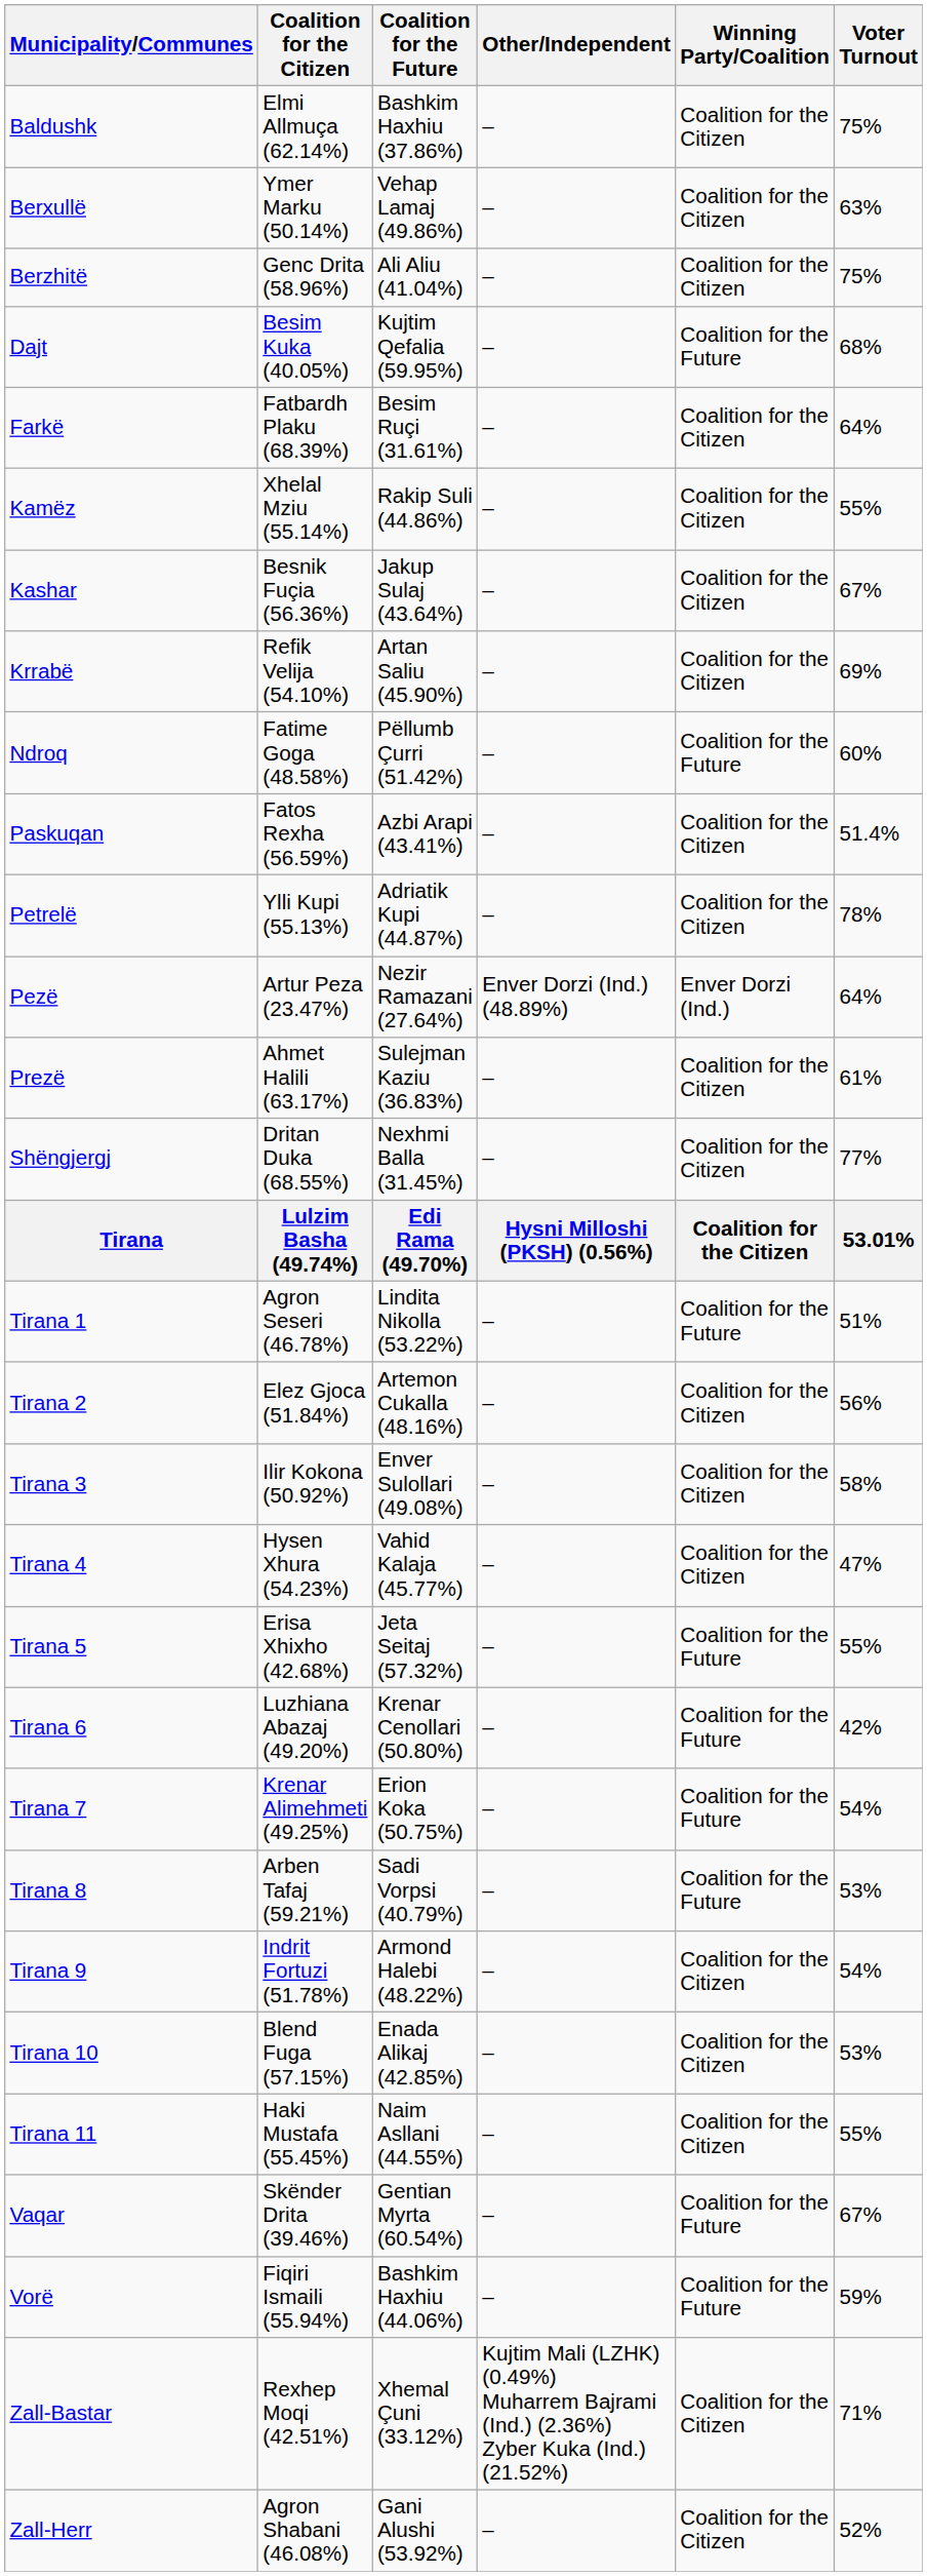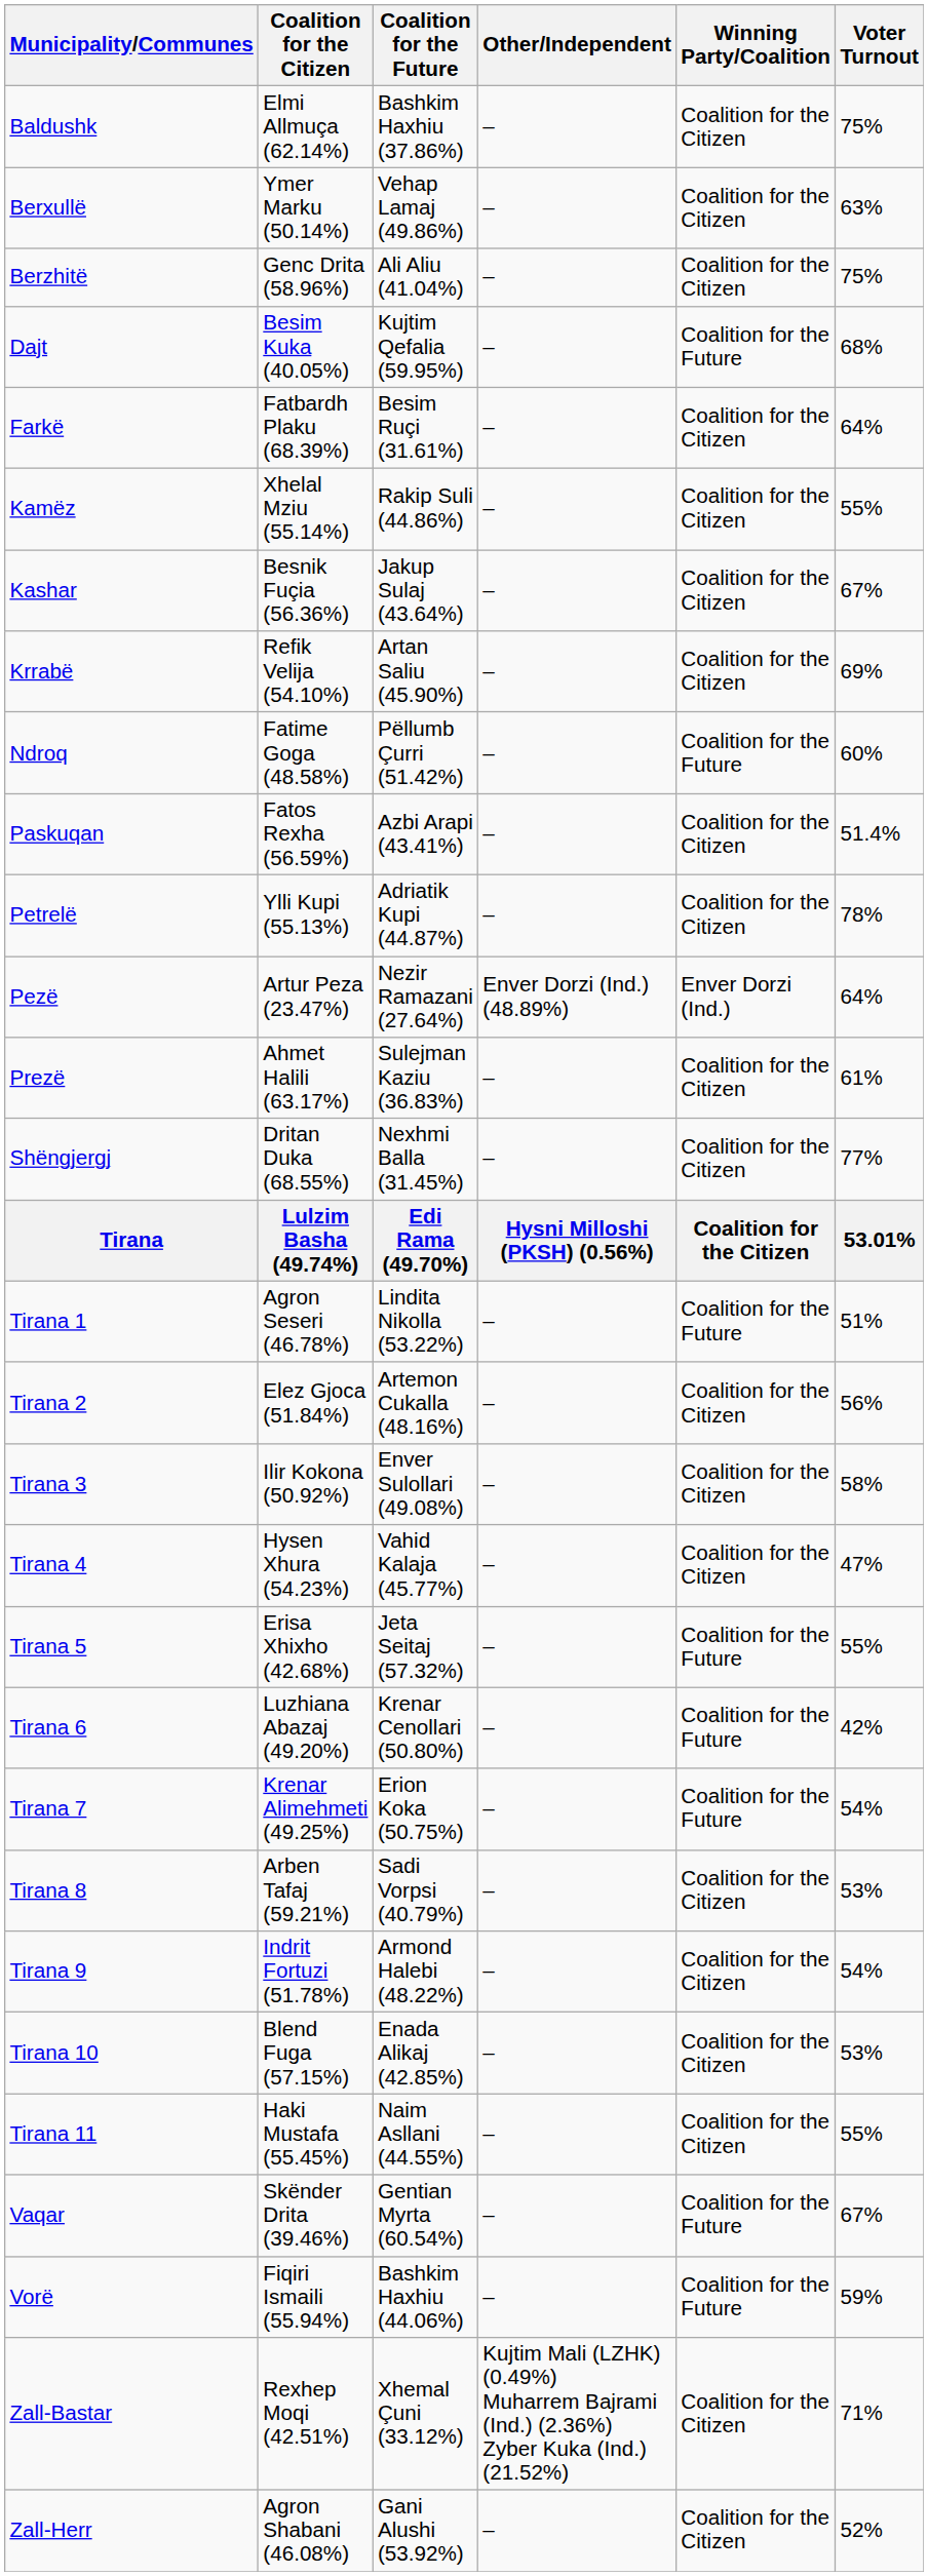Tirana 8 | Winning Party/Coalition: Coalition for the Future -> Coalition for the Citizen
